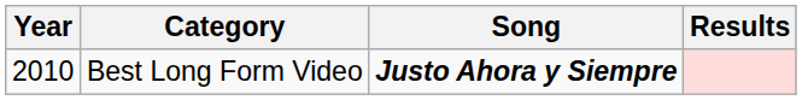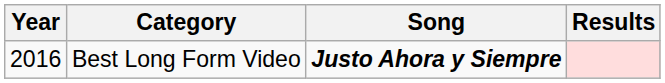Best Long Form Video | Year: 2010 -> 2016
